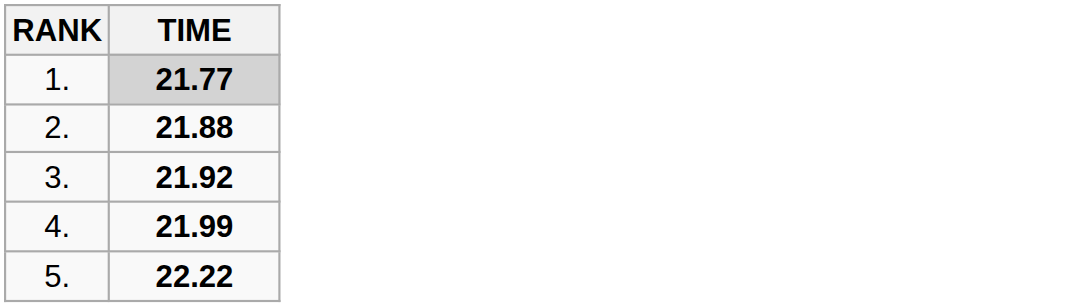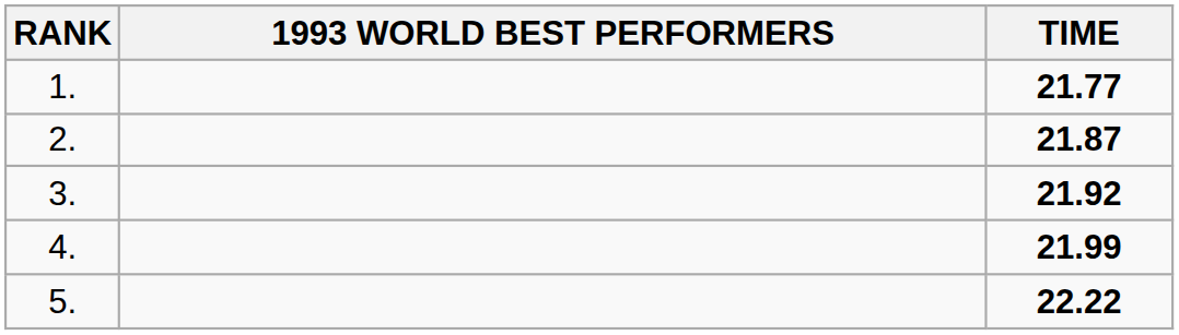+ column: 1993 WORLD BEST PERFORMERS
1. | TIME: lightgrey background -> no background
2. | TIME: 21.88 -> 21.87
